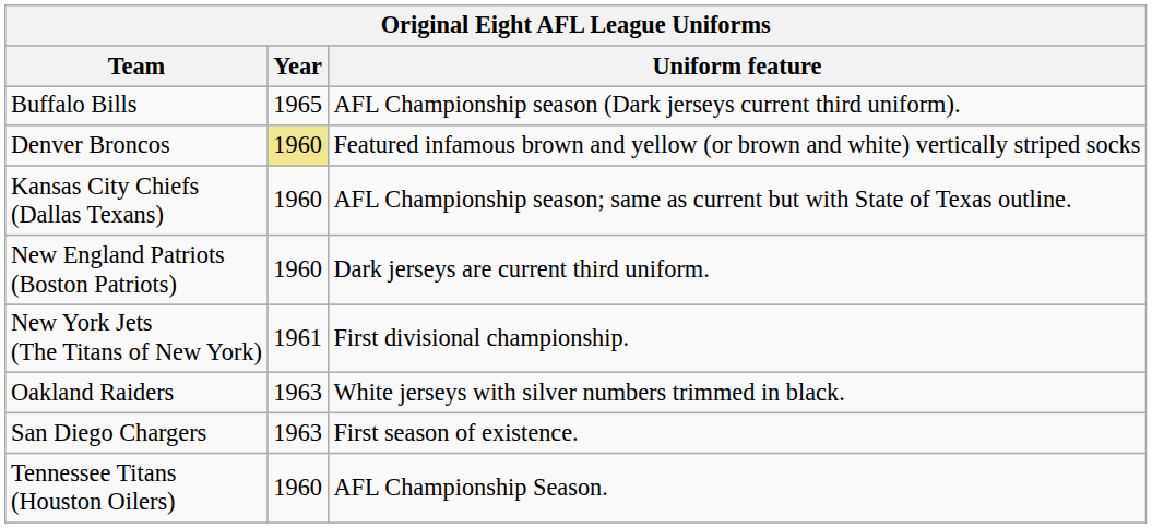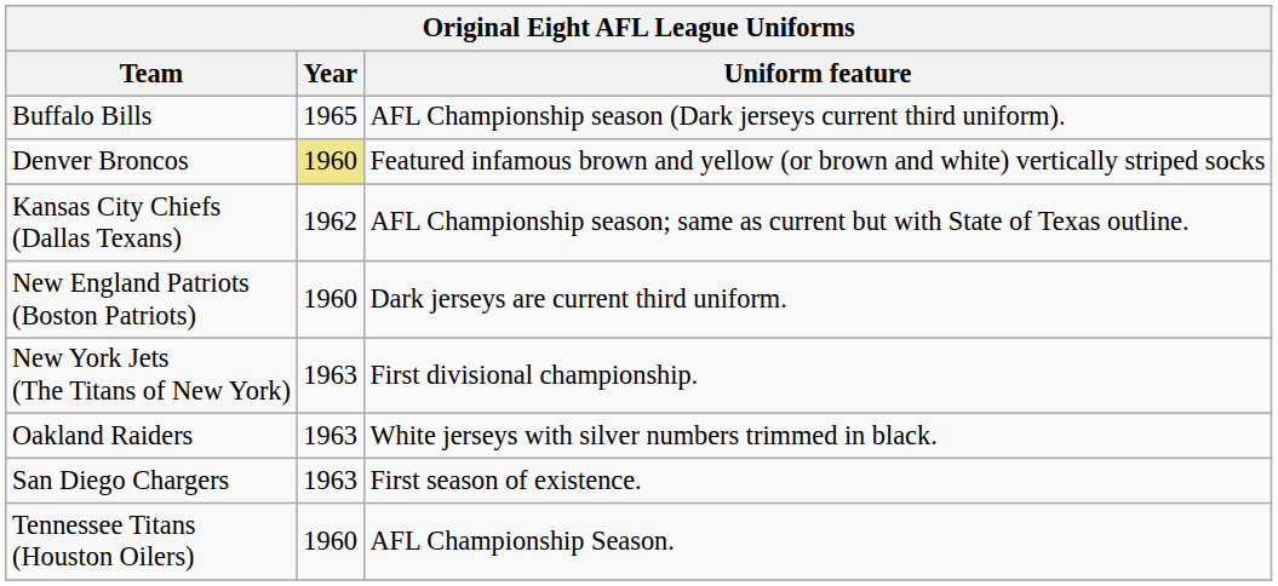Kansas City Chiefs (Dallas Texans) | Year: 1960 -> 1962
New York Jets (The Titans of New York) | Year: 1961 -> 1963
